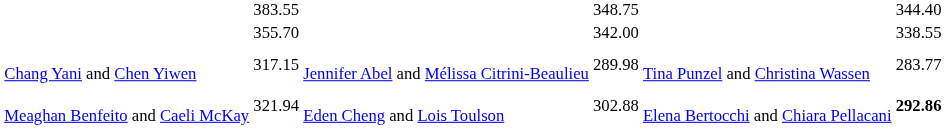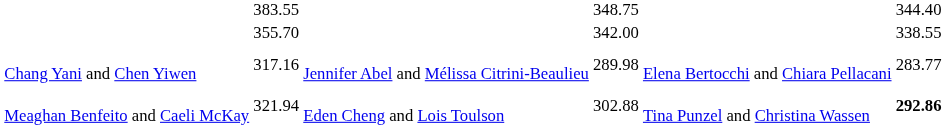Chang Yani and Chen Yiwen | column 3: 317.15 -> 317.16
Chang Yani and Chen Yiwen | column 6: Tina Punzel and Christina Wassen -> Elena Bertocchi and Chiara Pellacani
Meaghan Benfeito and Caeli McKay | column 6: Elena Bertocchi and Chiara Pellacani -> Tina Punzel and Christina Wassen
